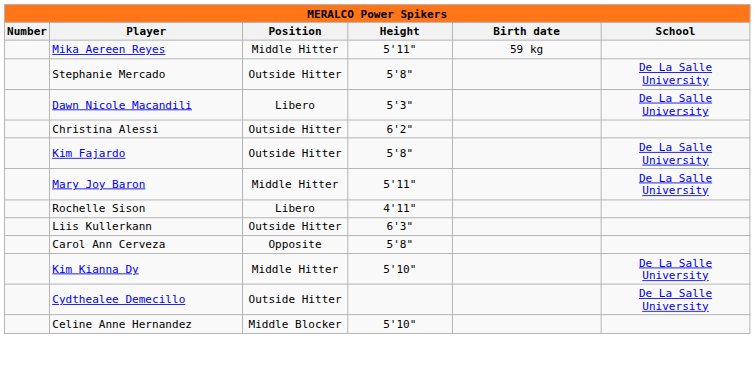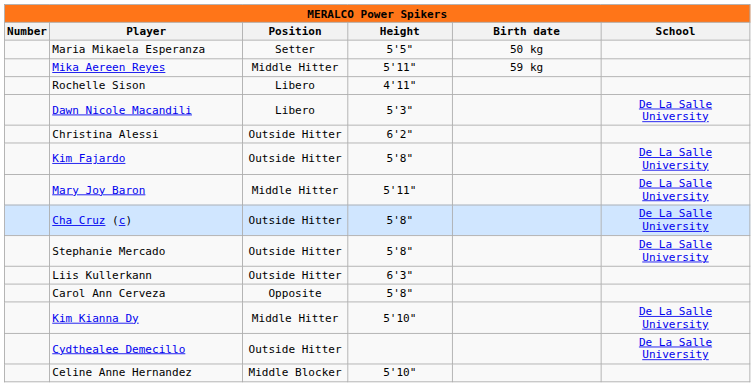+ row: Maria Mikaela Esperanza | Setter | 5'5" | 50 kg
rows swapped: Stephanie Mercado <-> Rochelle Sison
+ row: Cha Cruz (c) | Outside Hitter | 5'8" | De La Salle University
